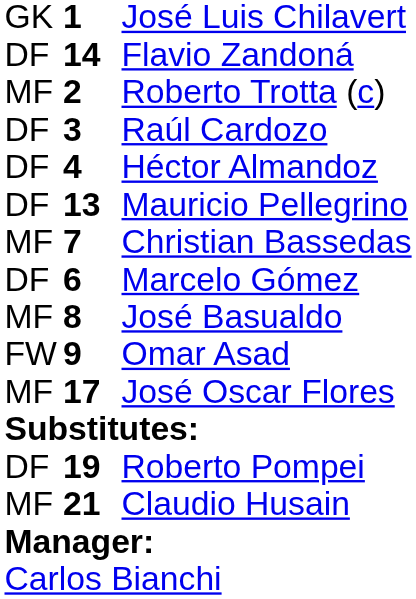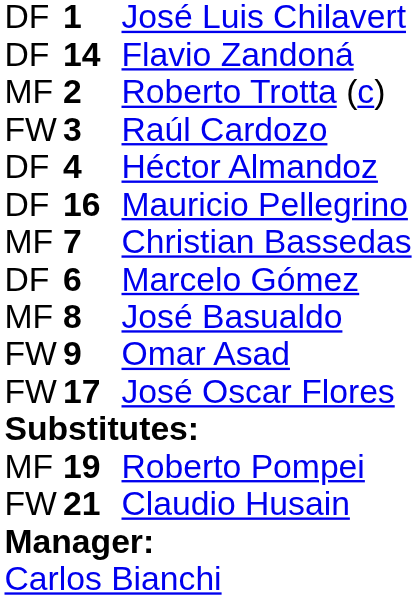José Luis Chilavert | column 1: GK -> DF
Raúl Cardozo | column 1: DF -> FW
Mauricio Pellegrino | column 2: 13 -> 16
José Oscar Flores | column 1: MF -> FW
Roberto Pompei | column 1: DF -> MF
Claudio Husain | column 1: MF -> FW
